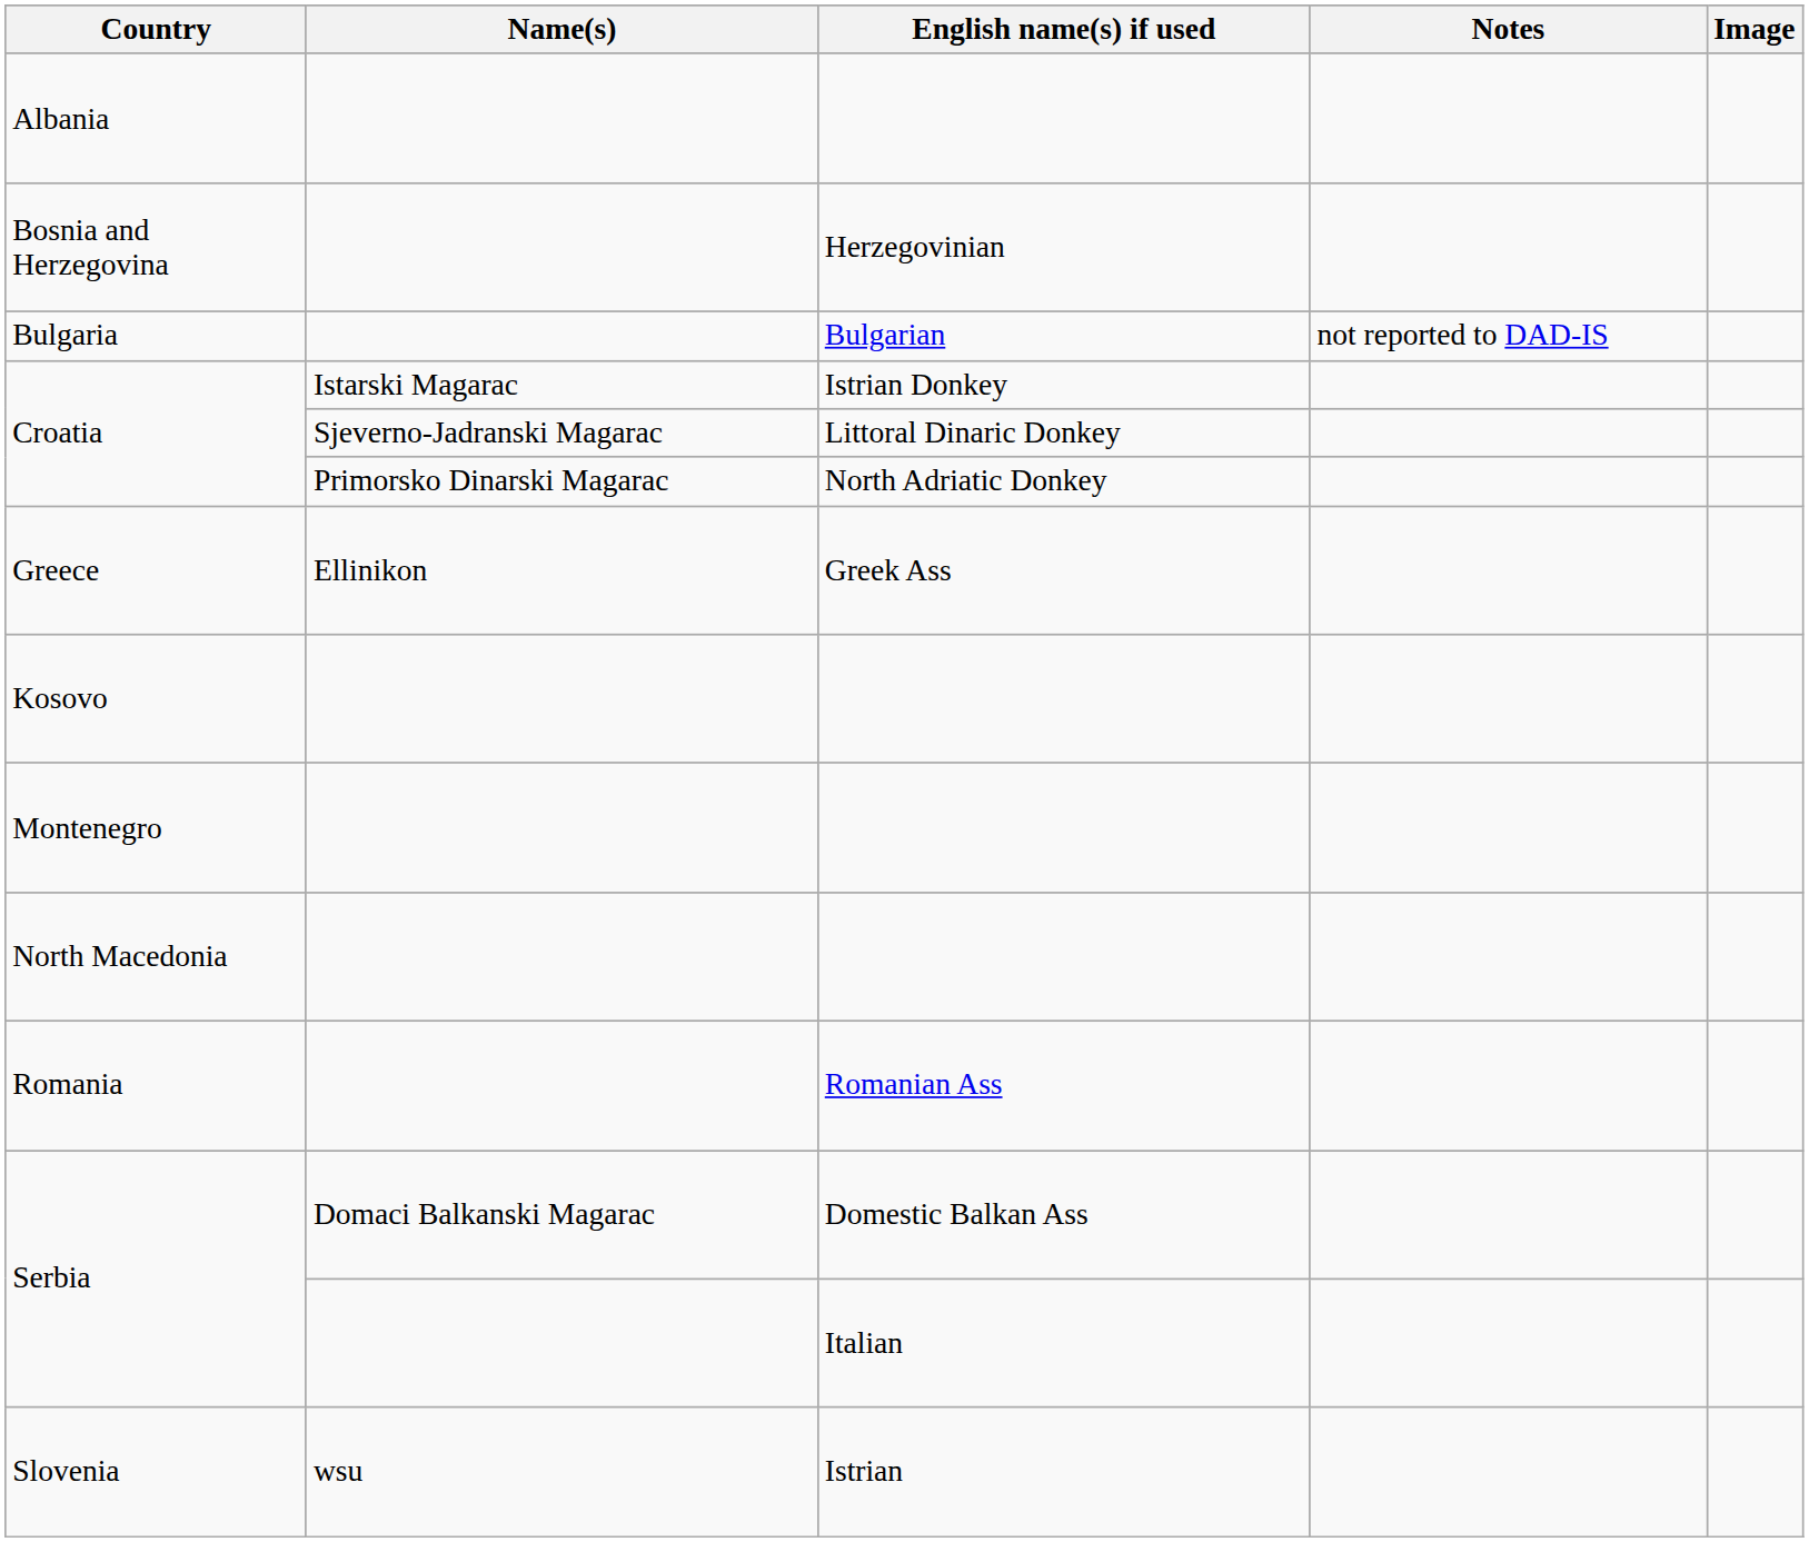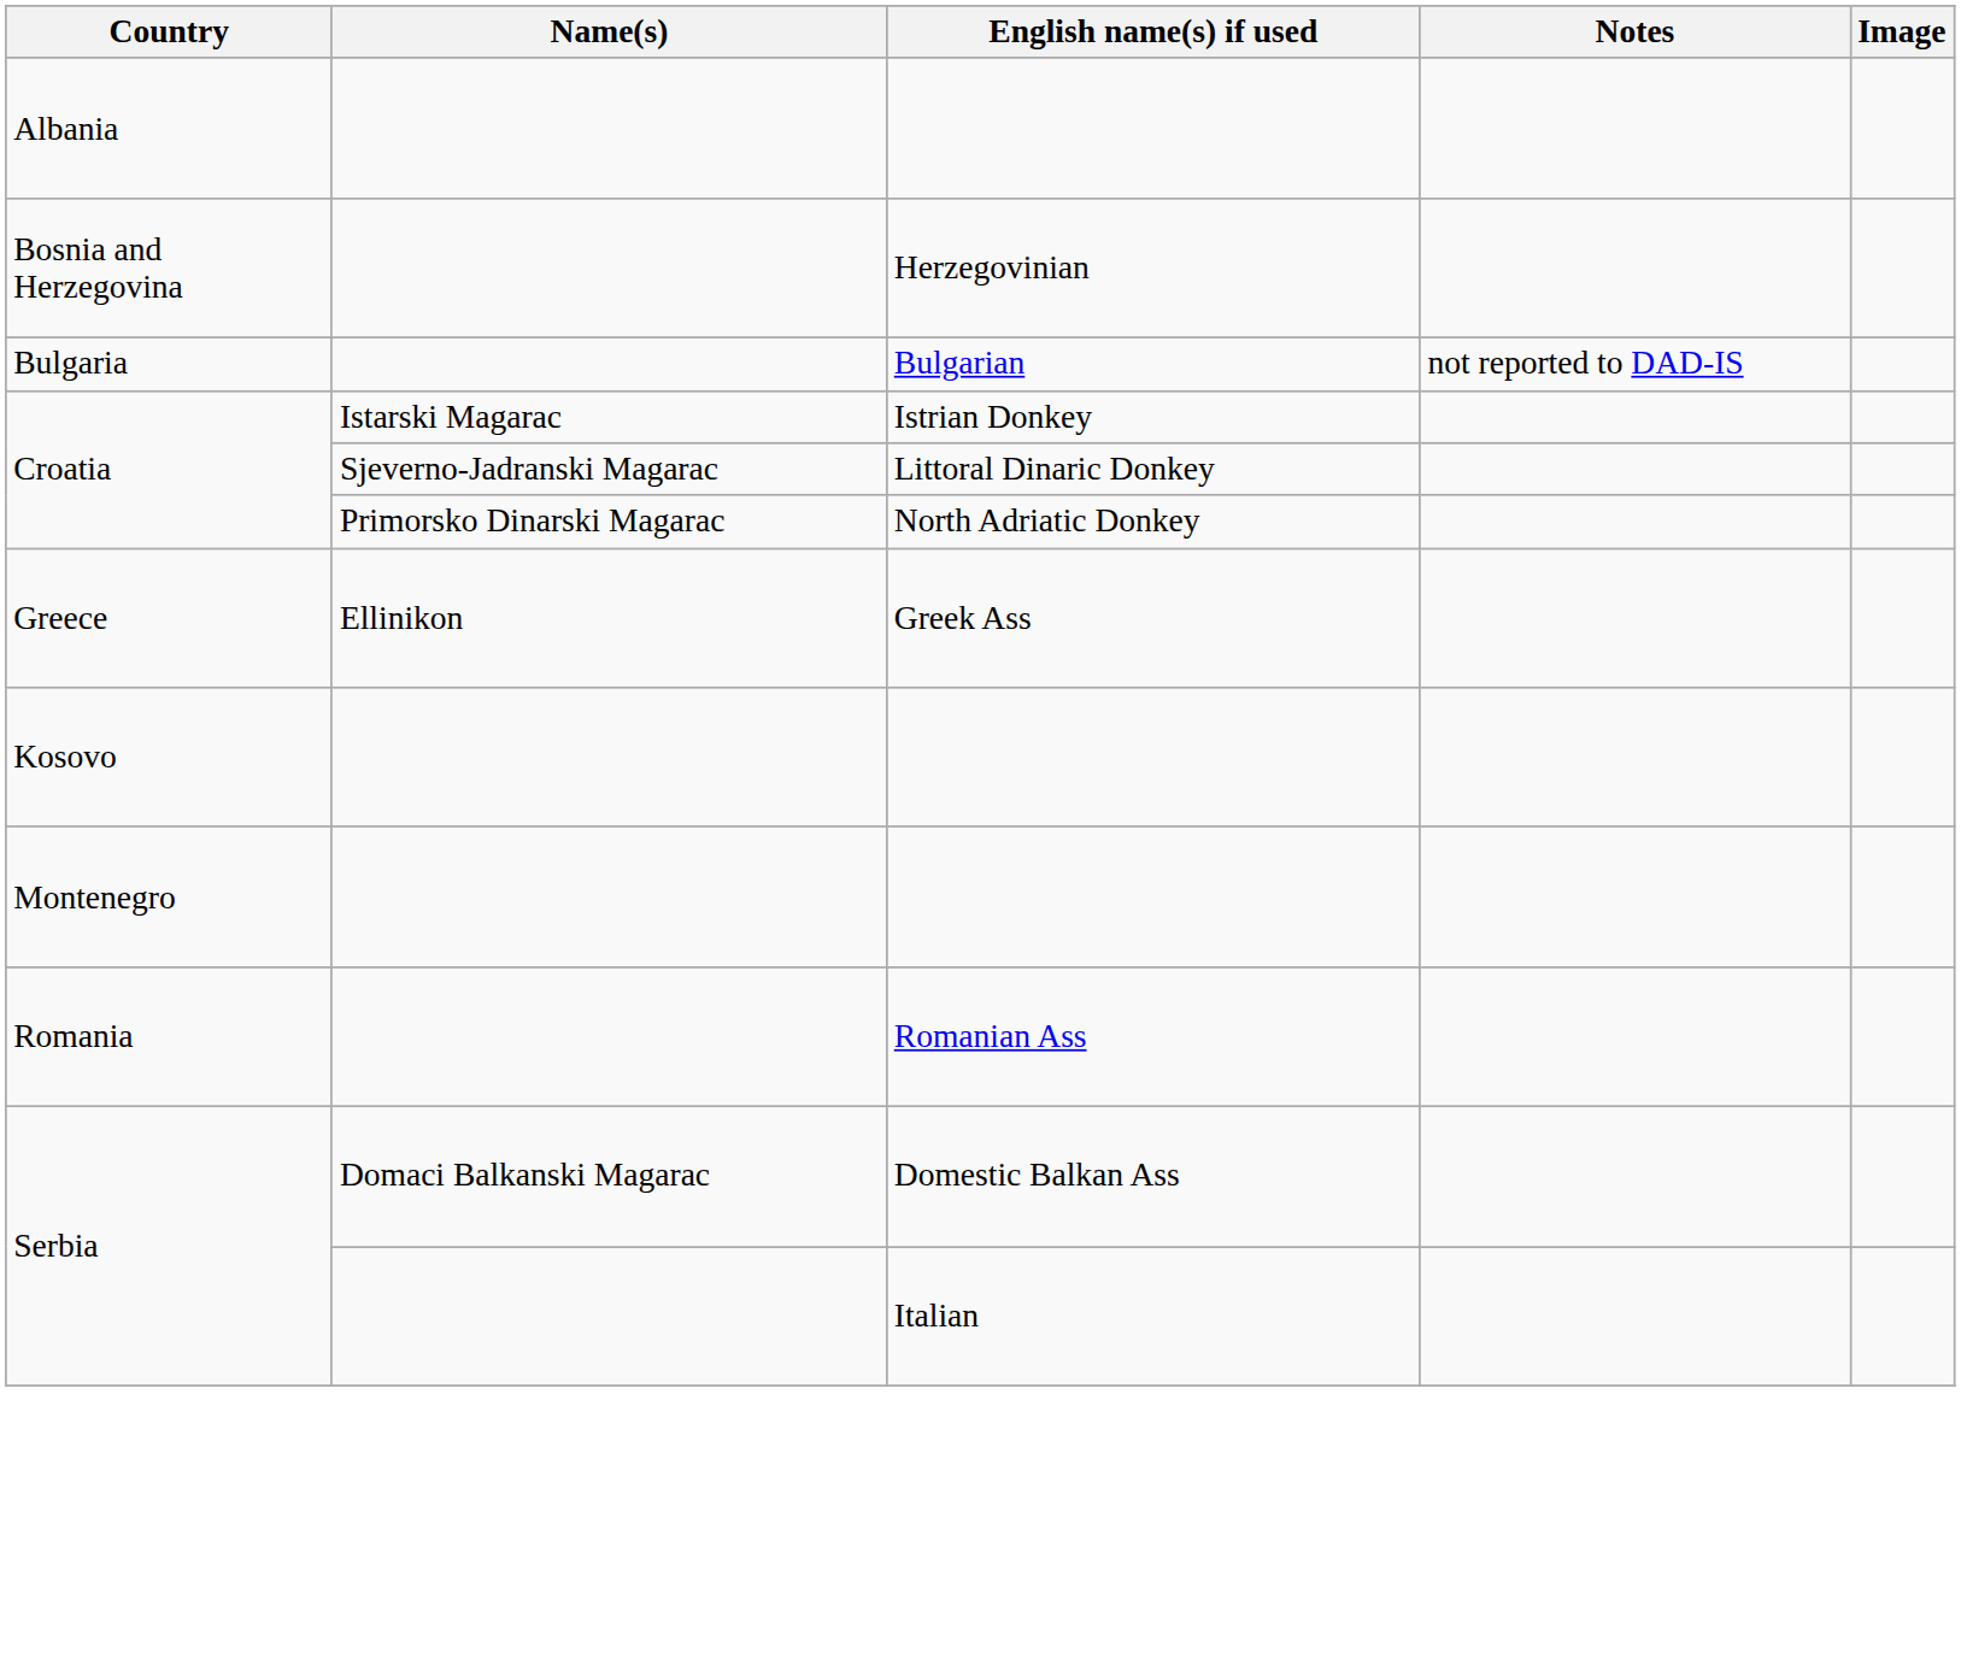- row: North Macedonia
- row: Slovenia | wsu | Istrian
